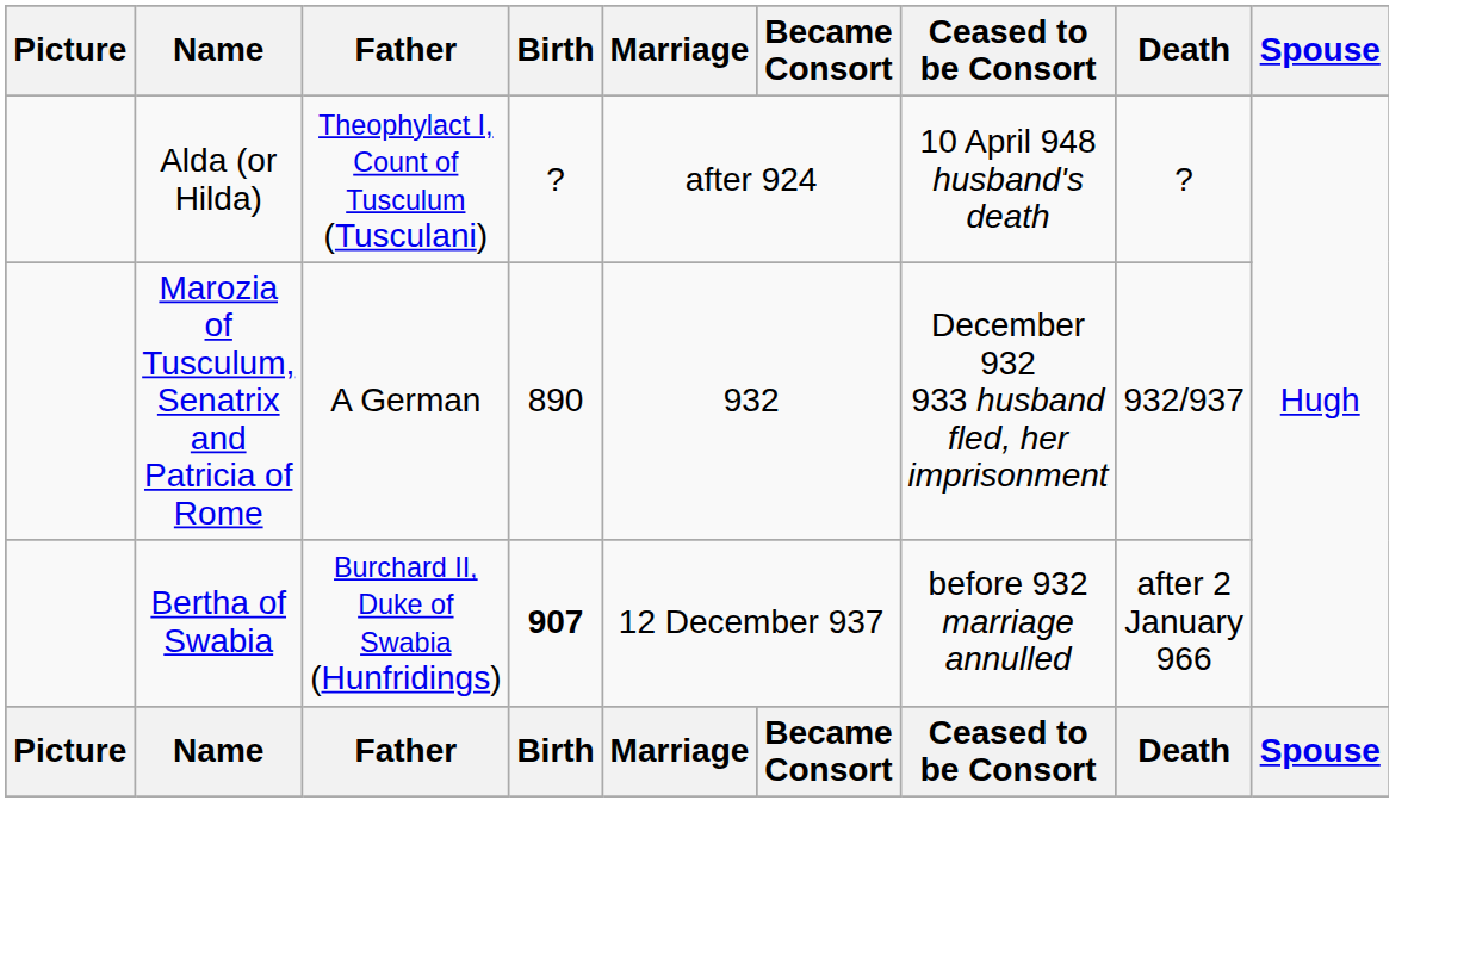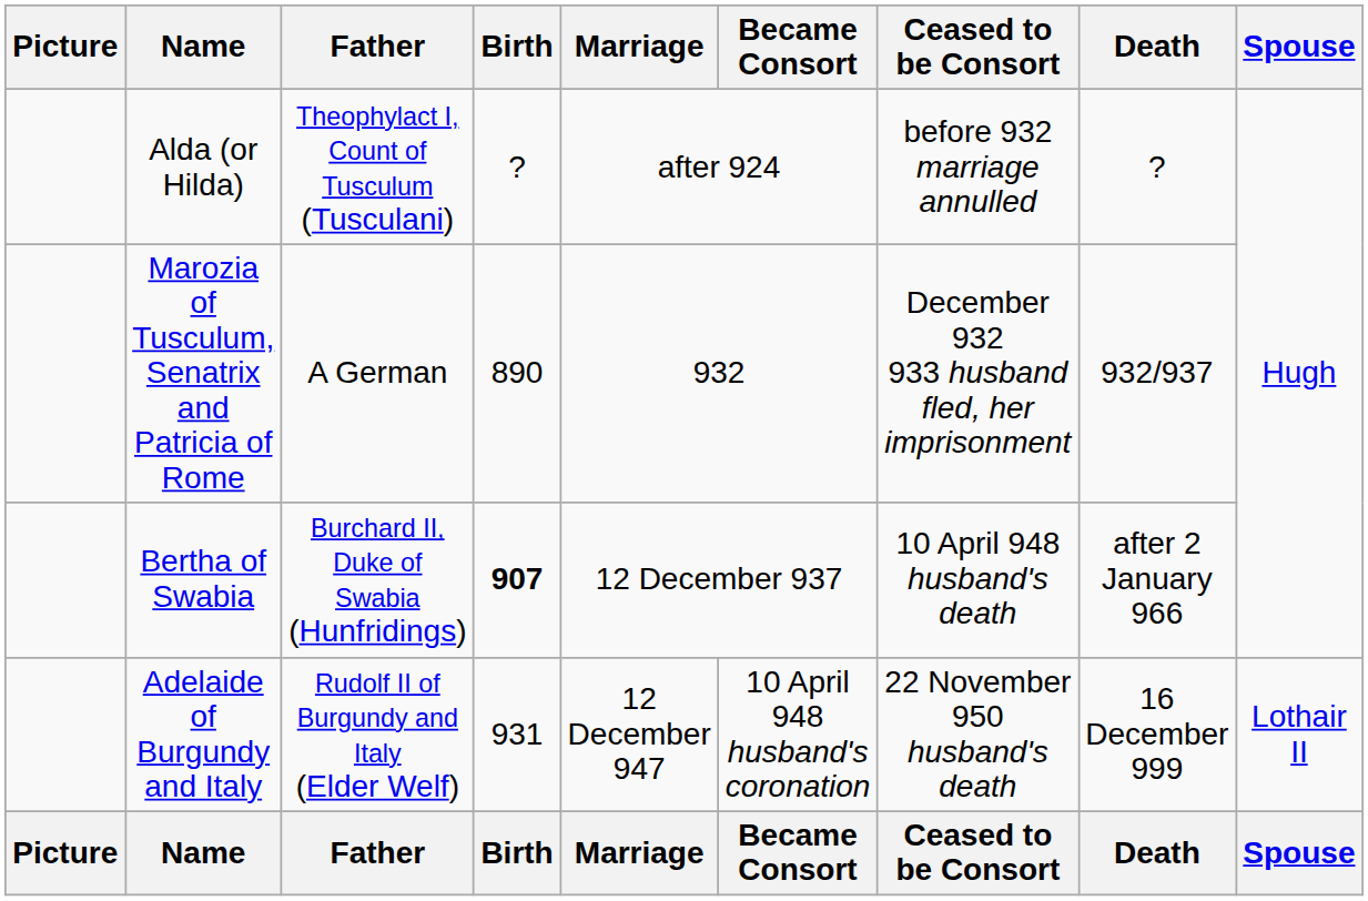Alda (or Hilda) | Ceased to be Consort: 10 April 948 husband's death -> before 932 marriage annulled
Bertha of Swabia | Ceased to be Consort: before 932 marriage annulled -> 10 April 948 husband's death
+ row: Adelaide of Burgundy and Italy | Rudolf II of Burgundy and Italy (Elder Welf) | 931 | 12 December 947 | 10 April 948 husband's coronation | 22 November 950 husband's death | 16 December 999 | Lothair II
